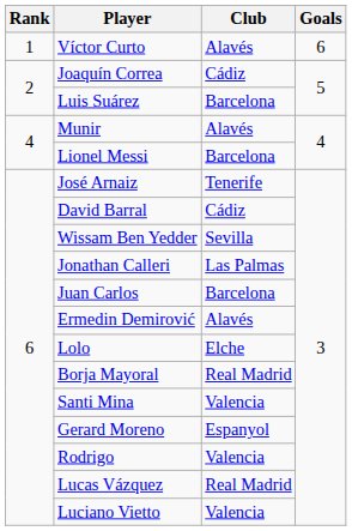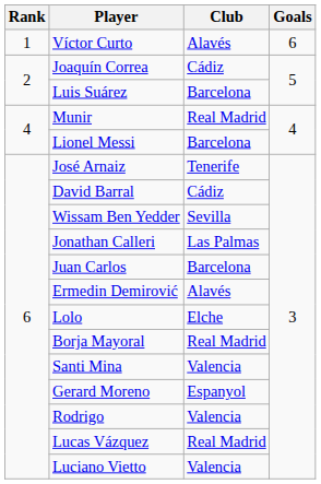Munir | Club: Alavés -> Real Madrid
